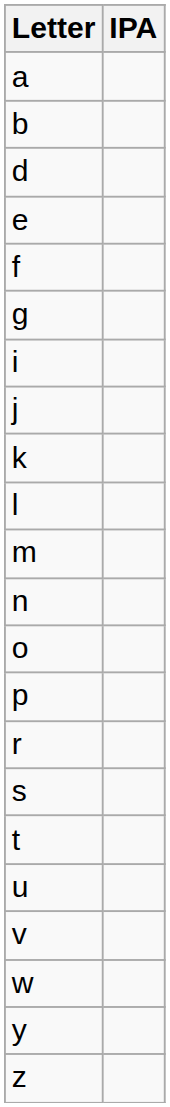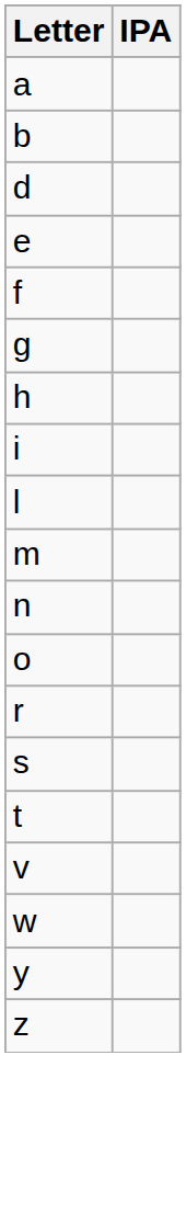+ row: h
- row: j
- row: k
- row: p
- row: u
